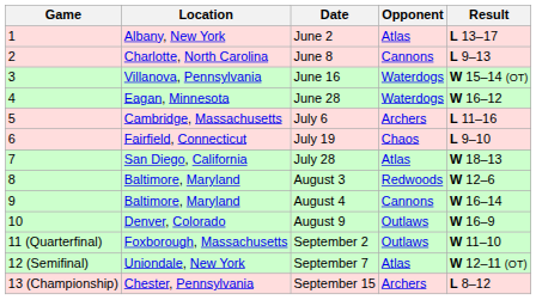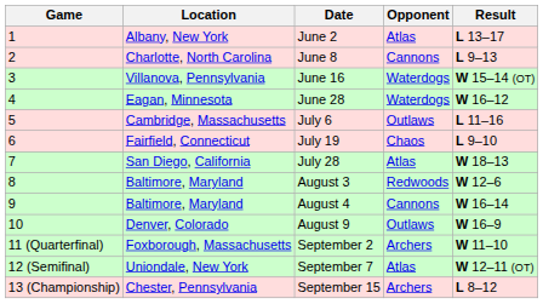July 6 | Opponent: Archers -> Outlaws
September 2 | Opponent: Outlaws -> Archers
